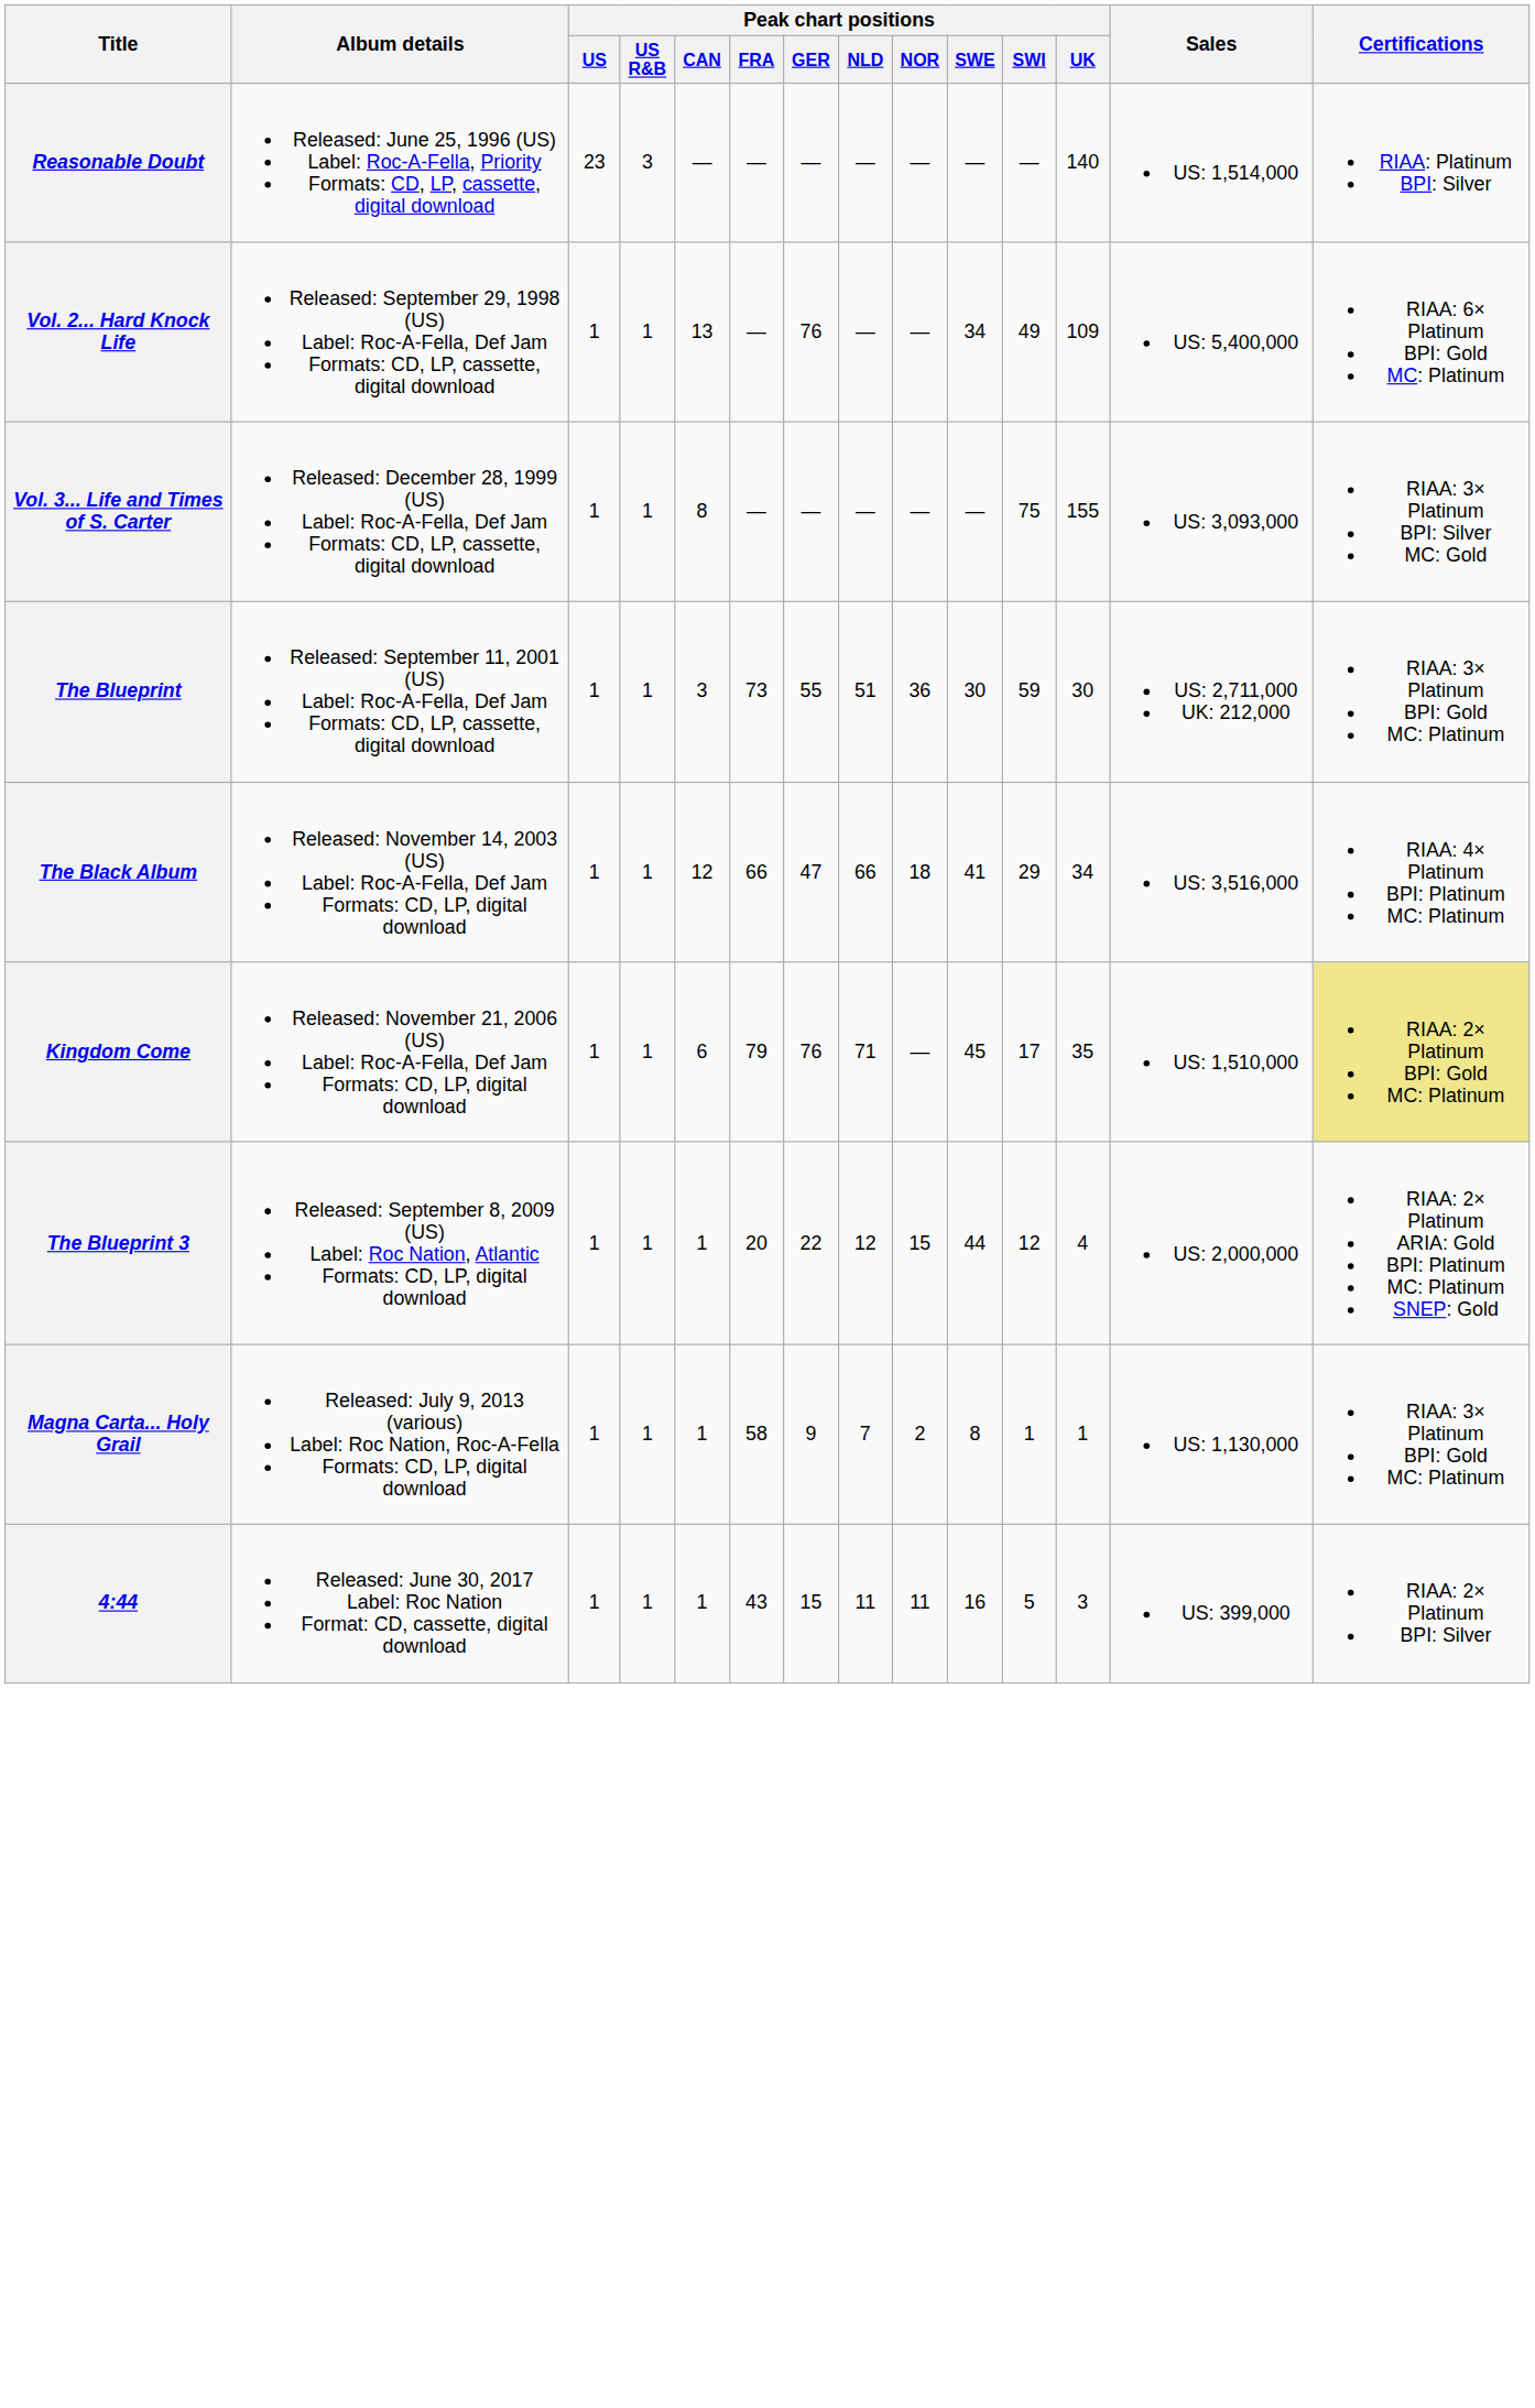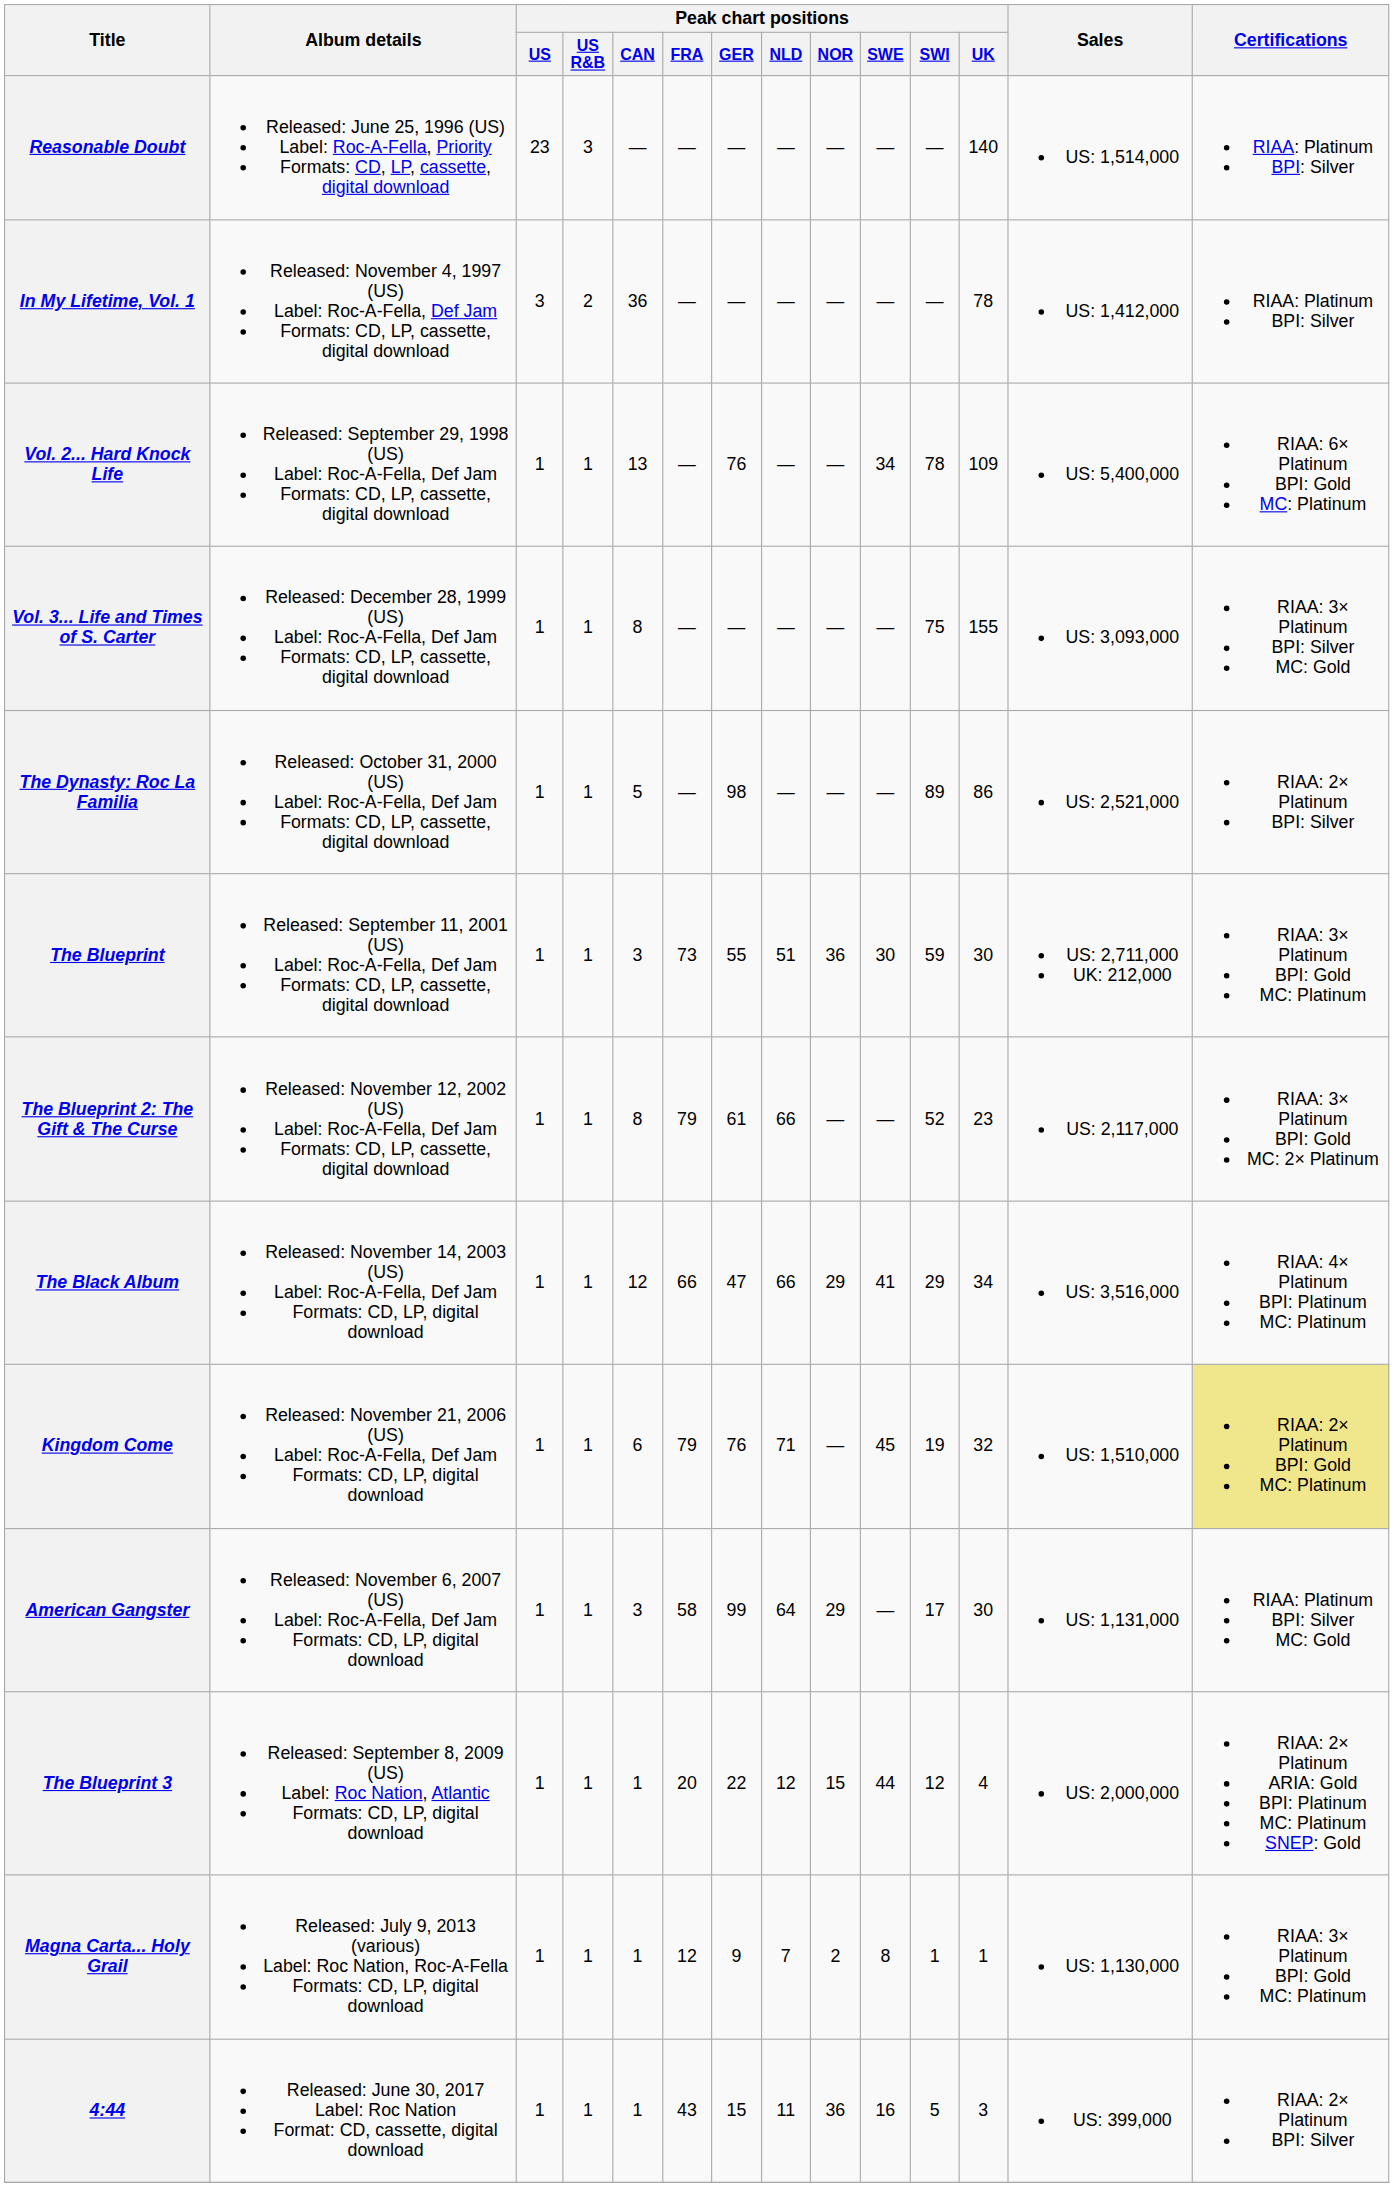+ row: In My Lifetime, Vol. 1 | Released: November 4, 1997 (US) Label: Roc-A-Fella, Def Jam Formats: CD, LP, cassette, digital download | 3 | 2 | 36 | — | — | — | — | — | — | 78 | US: 1,412,000 | RIAA: Platinum BPI: Silver
Vol. 2... Hard Knock Life | Peak chart positions / SWI: 49 -> 78
+ row: The Dynasty: Roc La Familia | Released: October 31, 2000 (US) Label: Roc-A-Fella, Def Jam Formats: CD, LP, cassette, digital download | 1 | 1 | 5 | — | 98 | — | — | — | 89 | 86 | US: 2,521,000 | RIAA: 2× Platinum BPI: Silver
+ row: The Blueprint 2: The Gift & The Curse | Released: November 12, 2002 (US) Label: Roc-A-Fella, Def Jam Formats: CD, LP, cassette, digital download | 1 | 1 | 8 | 79 | 61 | 66 | — | — | 52 | 23 | US: 2,117,000 | RIAA: 3× Platinum BPI: Gold MC: 2× Platinum
The Black Album | Peak chart positions / NOR: 18 -> 29
Kingdom Come | Peak chart positions / SWI: 17 -> 19
Kingdom Come | Peak chart positions / UK: 35 -> 32
+ row: American Gangster | Released: November 6, 2007 (US) Label: Roc-A-Fella, Def Jam Formats: CD, LP, digital download | 1 | 1 | 3 | 58 | 99 | 64 | 29 | — | 17 | 30 | US: 1,131,000 | RIAA: Platinum BPI: Silver MC: Gold
Magna Carta... Holy Grail | Peak chart positions / FRA: 58 -> 12
4:44 | Peak chart positions / NOR: 11 -> 36
